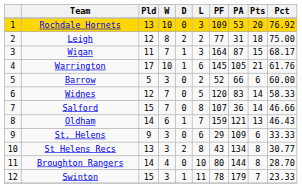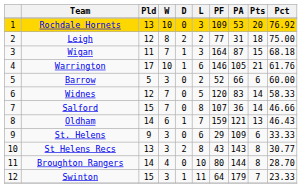Wigan | Pct: 68.17 -> 68.18
Warrington | PF: 145 -> 146
St Helens Recs | PA: 134 -> 143
Swinton | PF: 78 -> 64
